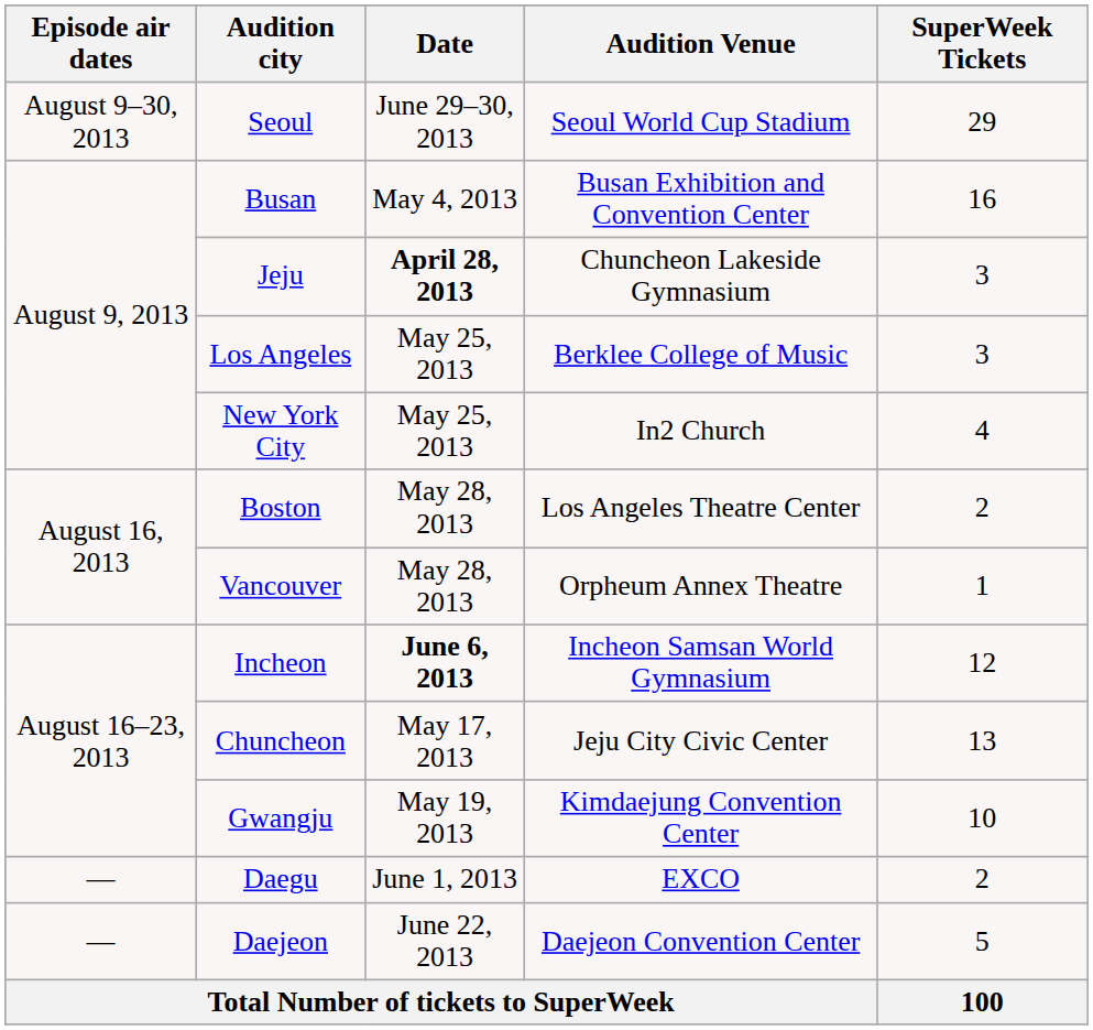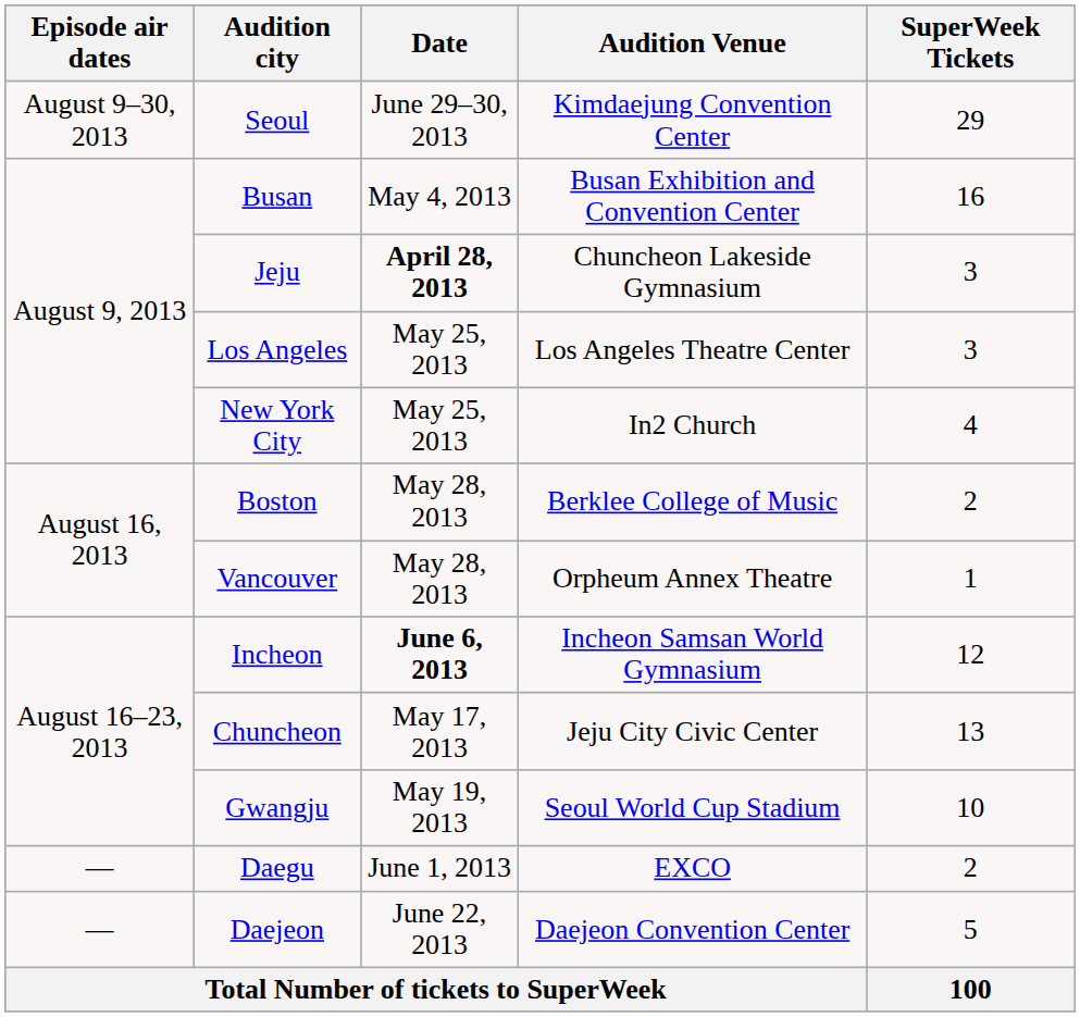Seoul | Audition Venue: Seoul World Cup Stadium -> Kimdaejung Convention Center
Los Angeles | Audition Venue: Berklee College of Music -> Los Angeles Theatre Center
Boston | Audition Venue: Los Angeles Theatre Center -> Berklee College of Music
Gwangju | Audition Venue: Kimdaejung Convention Center -> Seoul World Cup Stadium
